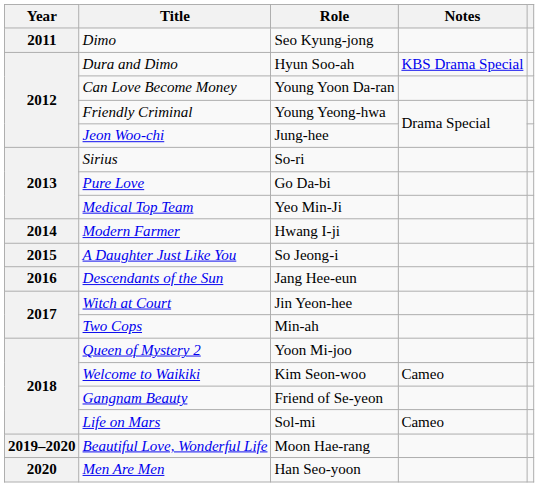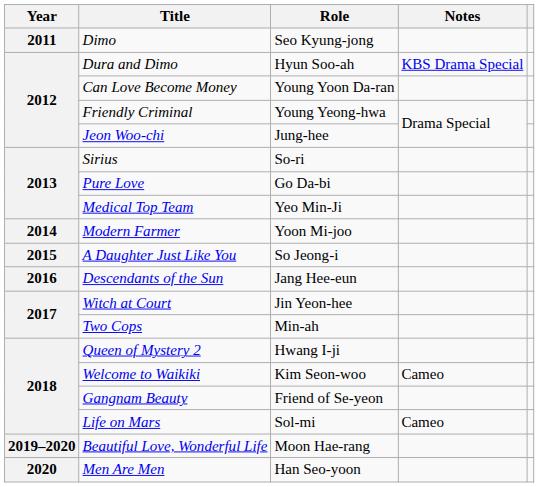Modern Farmer | Role: Hwang I-ji -> Yoon Mi-joo
Queen of Mystery 2 | Role: Yoon Mi-joo -> Hwang I-ji
